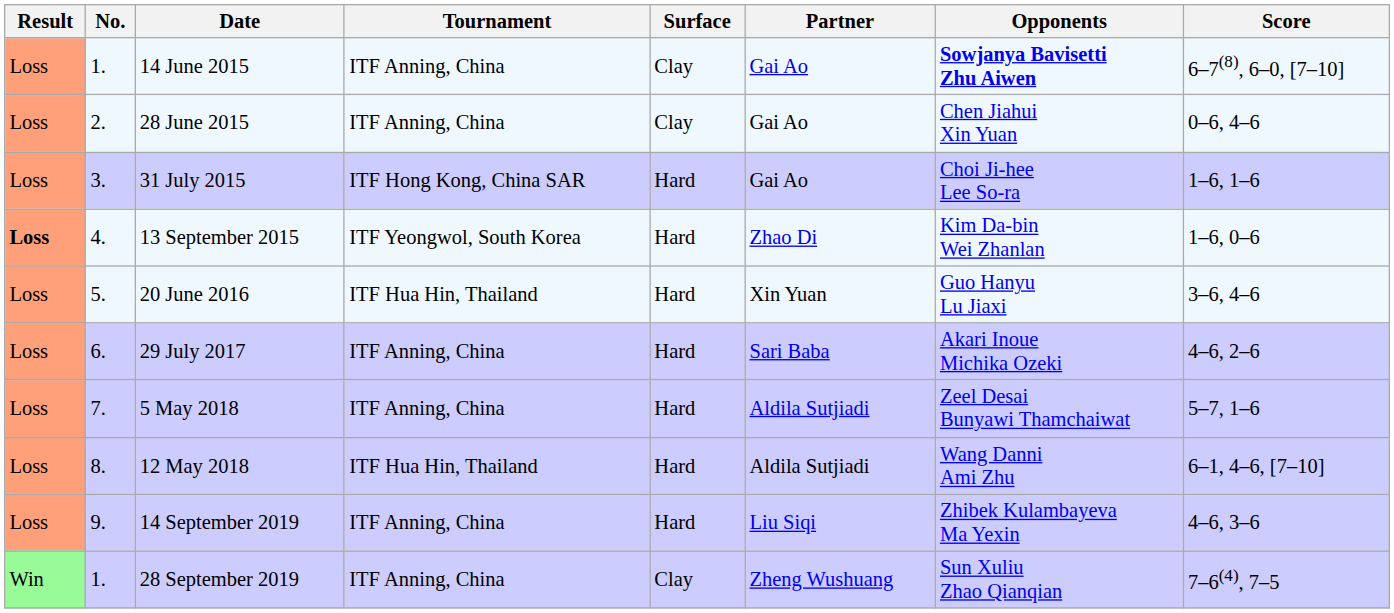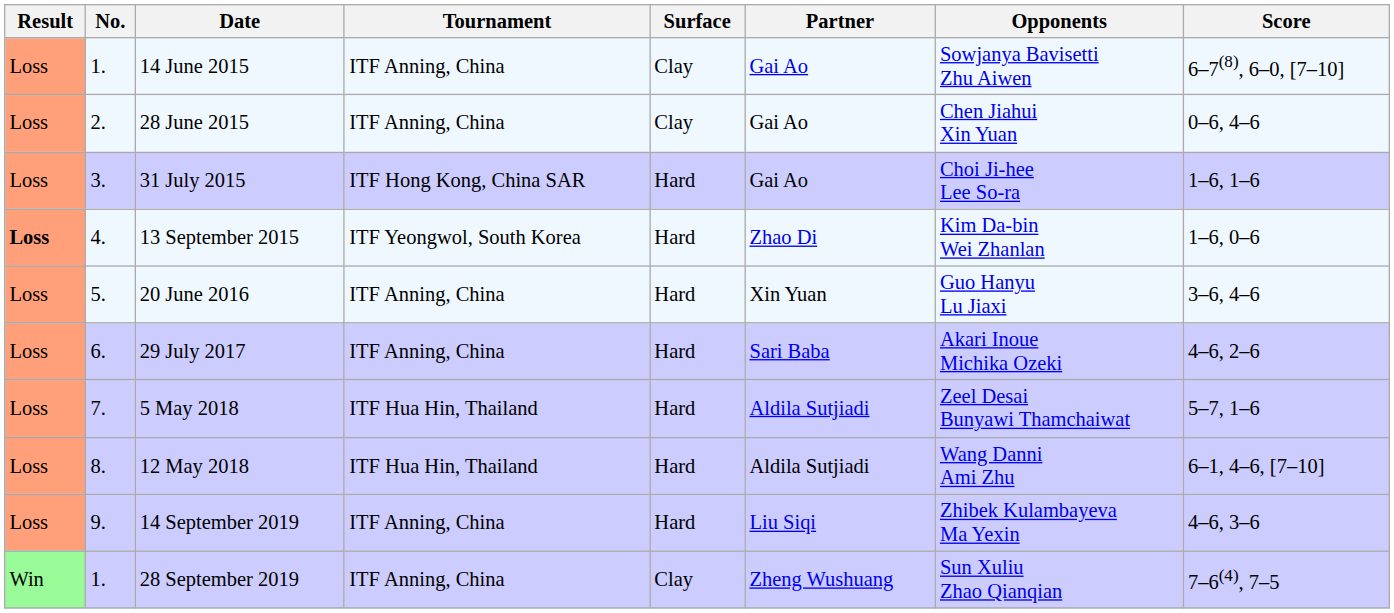14 June 2015 | Opponents: bold -> normal
20 June 2016 | Tournament: ITF Hua Hin, Thailand -> ITF Anning, China
5 May 2018 | Tournament: ITF Anning, China -> ITF Hua Hin, Thailand
